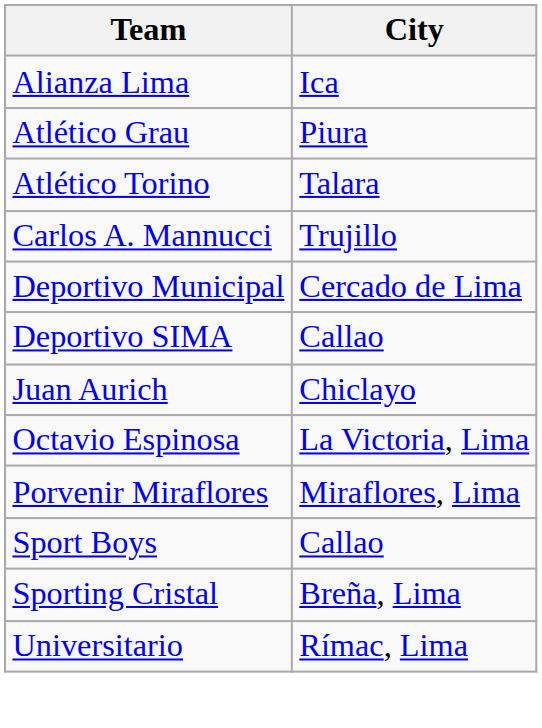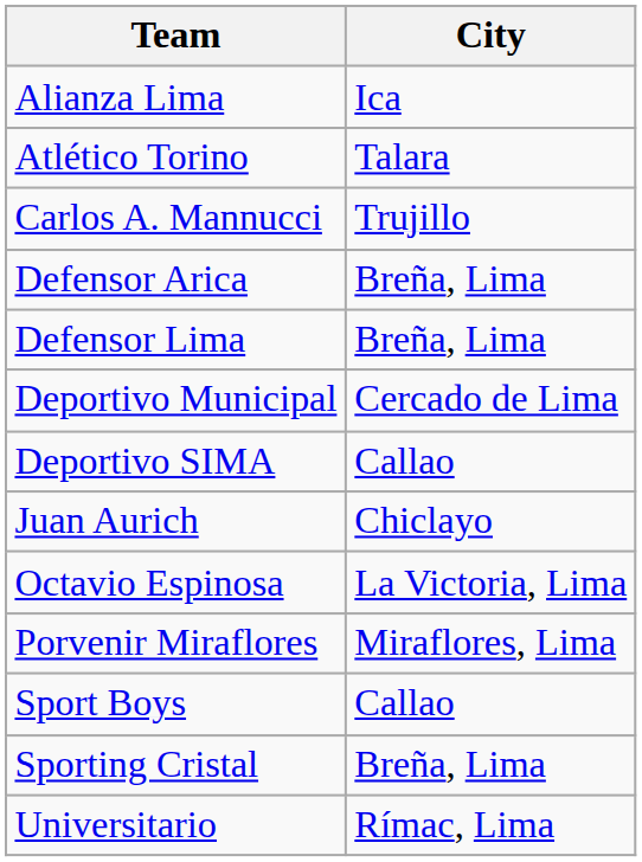- row: Atlético Grau | Piura
+ row: Defensor Arica | Breña, Lima
+ row: Defensor Lima | Breña, Lima
